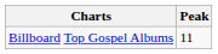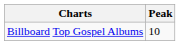Billboard Top Gospel Albums | Peak: 11 -> 10
